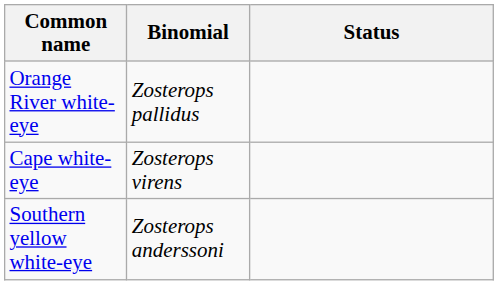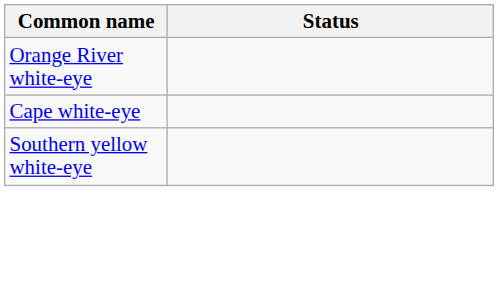- column: Binomial | Zosterops pallidus | Zosterops virens | Zosterops anderssoni
